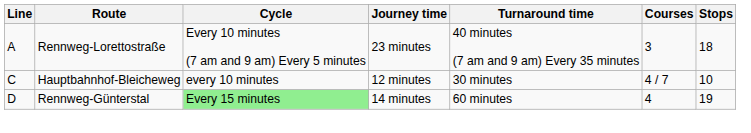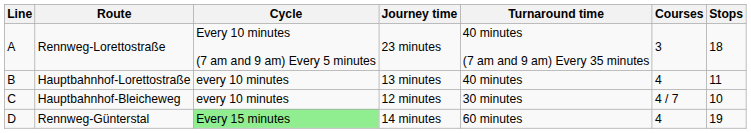+ row: B | Hauptbahnhof-Lorettostraße | every 10 minutes | 13 minutes | 40 minutes | 4 | 11
